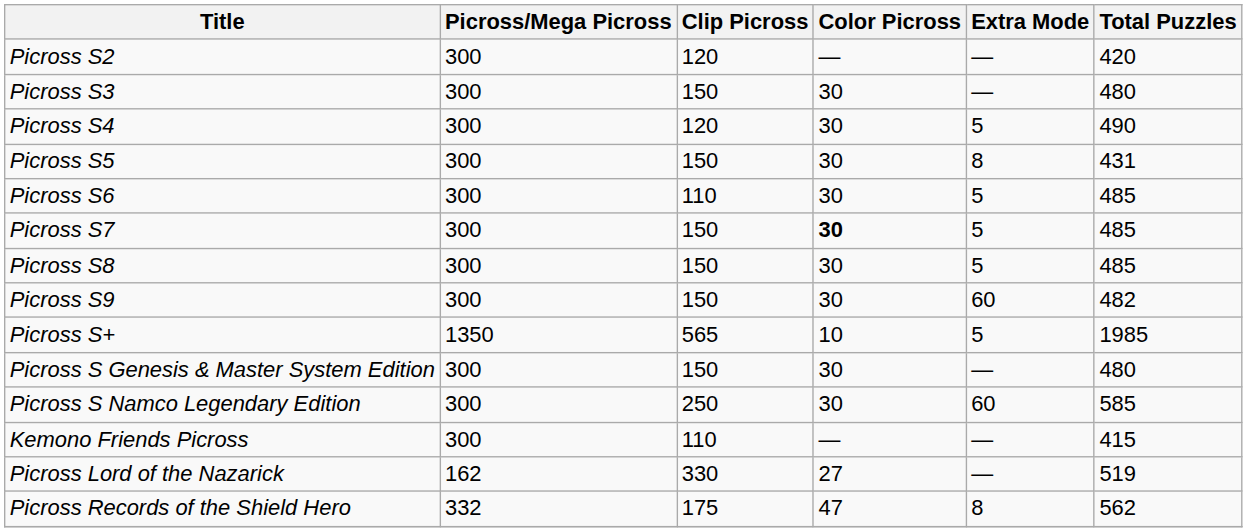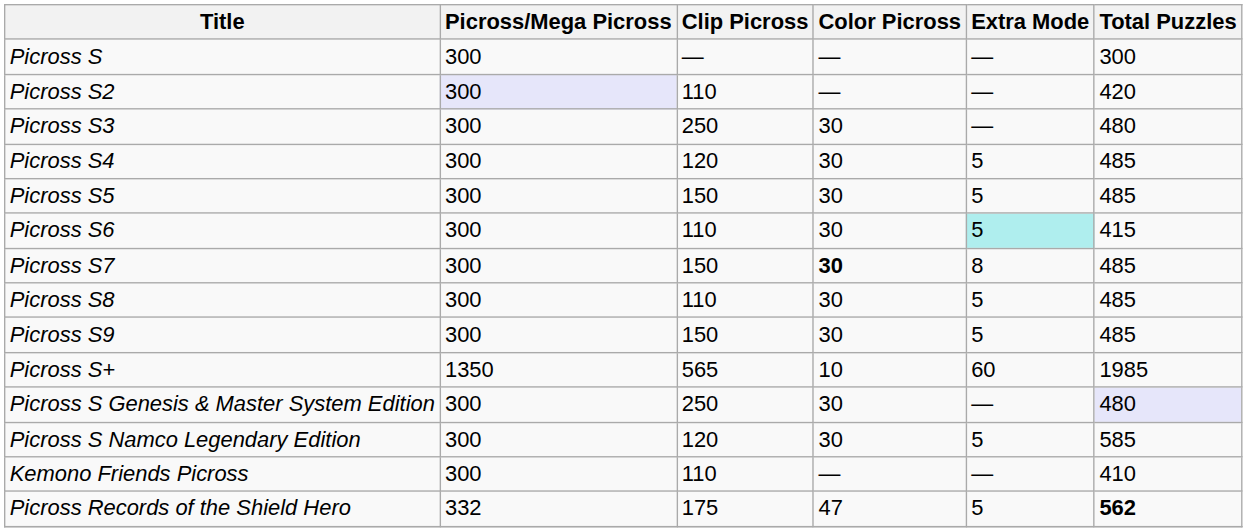+ row: Picross S | 300 | — | — | — | 300
Picross S2 | Picross/Mega Picross: no background -> lavender background
Picross S2 | Clip Picross: 120 -> 110
Picross S3 | Clip Picross: 150 -> 250
Picross S4 | Total Puzzles: 490 -> 485
Picross S5 | Extra Mode: 8 -> 5
Picross S5 | Total Puzzles: 431 -> 485
Picross S6 | Extra Mode: no background -> paleturquoise background
Picross S6 | Total Puzzles: 485 -> 415
Picross S7 | Extra Mode: 5 -> 8
Picross S8 | Clip Picross: 150 -> 110
Picross S9 | Extra Mode: 60 -> 5
Picross S9 | Total Puzzles: 482 -> 485
Picross S+ | Extra Mode: 5 -> 60
Picross S Genesis & Master System Edition | Clip Picross: 150 -> 250
Picross S Genesis & Master System Edition | Total Puzzles: no background -> lavender background
Picross S Namco Legendary Edition | Clip Picross: 250 -> 120
Picross S Namco Legendary Edition | Extra Mode: 60 -> 5
Kemono Friends Picross | Total Puzzles: 415 -> 410
- row: Picross Lord of the Nazarick | 162 | 330 | 27 | — | 519
Picross Records of the Shield Hero | Extra Mode: 8 -> 5
Picross Records of the Shield Hero | Total Puzzles: normal -> bold
